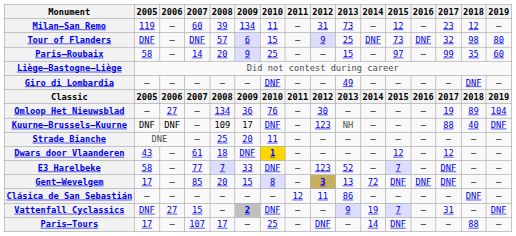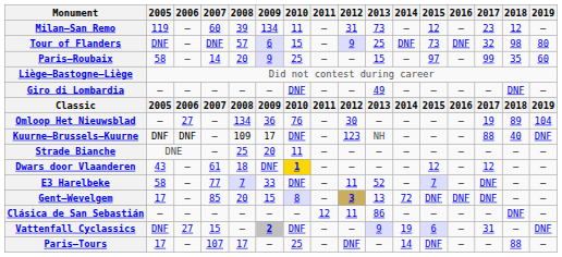E3 Harelbeke | 2012: 123 -> 11
Vattenfall Cyclassics | 2015: 7 -> 6
